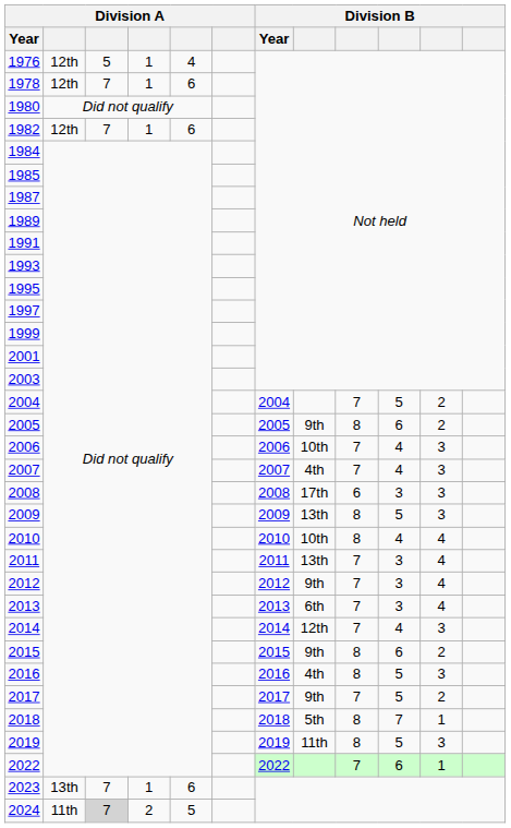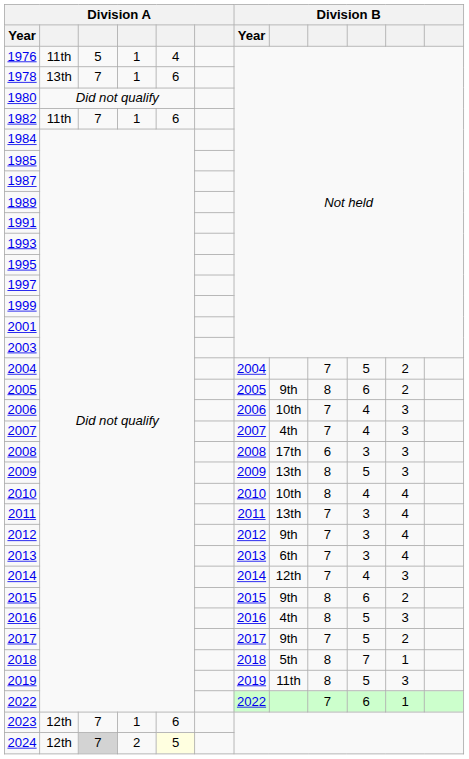1976 | column 2: 12th -> 11th
1978 | column 2: 12th -> 13th
1982 | column 2: 12th -> 11th
2023 | column 2: 13th -> 12th
2024 | column 2: 11th -> 12th
2024 | column 5: no background -> lightyellow background
